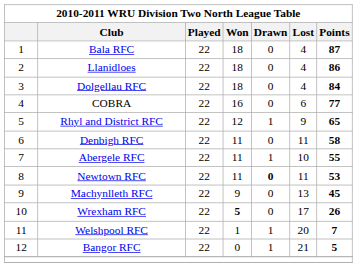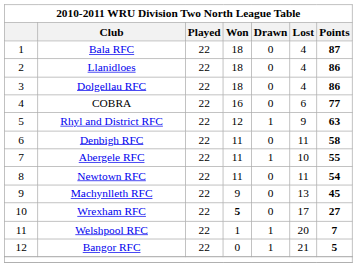Dolgellau RFC | Points: 84 -> 86
Rhyl and District RFC | Points: 65 -> 63
Newtown RFC | Drawn: bold -> normal
Newtown RFC | Points: 53 -> 54
Wrexham RFC | Points: 26 -> 27
